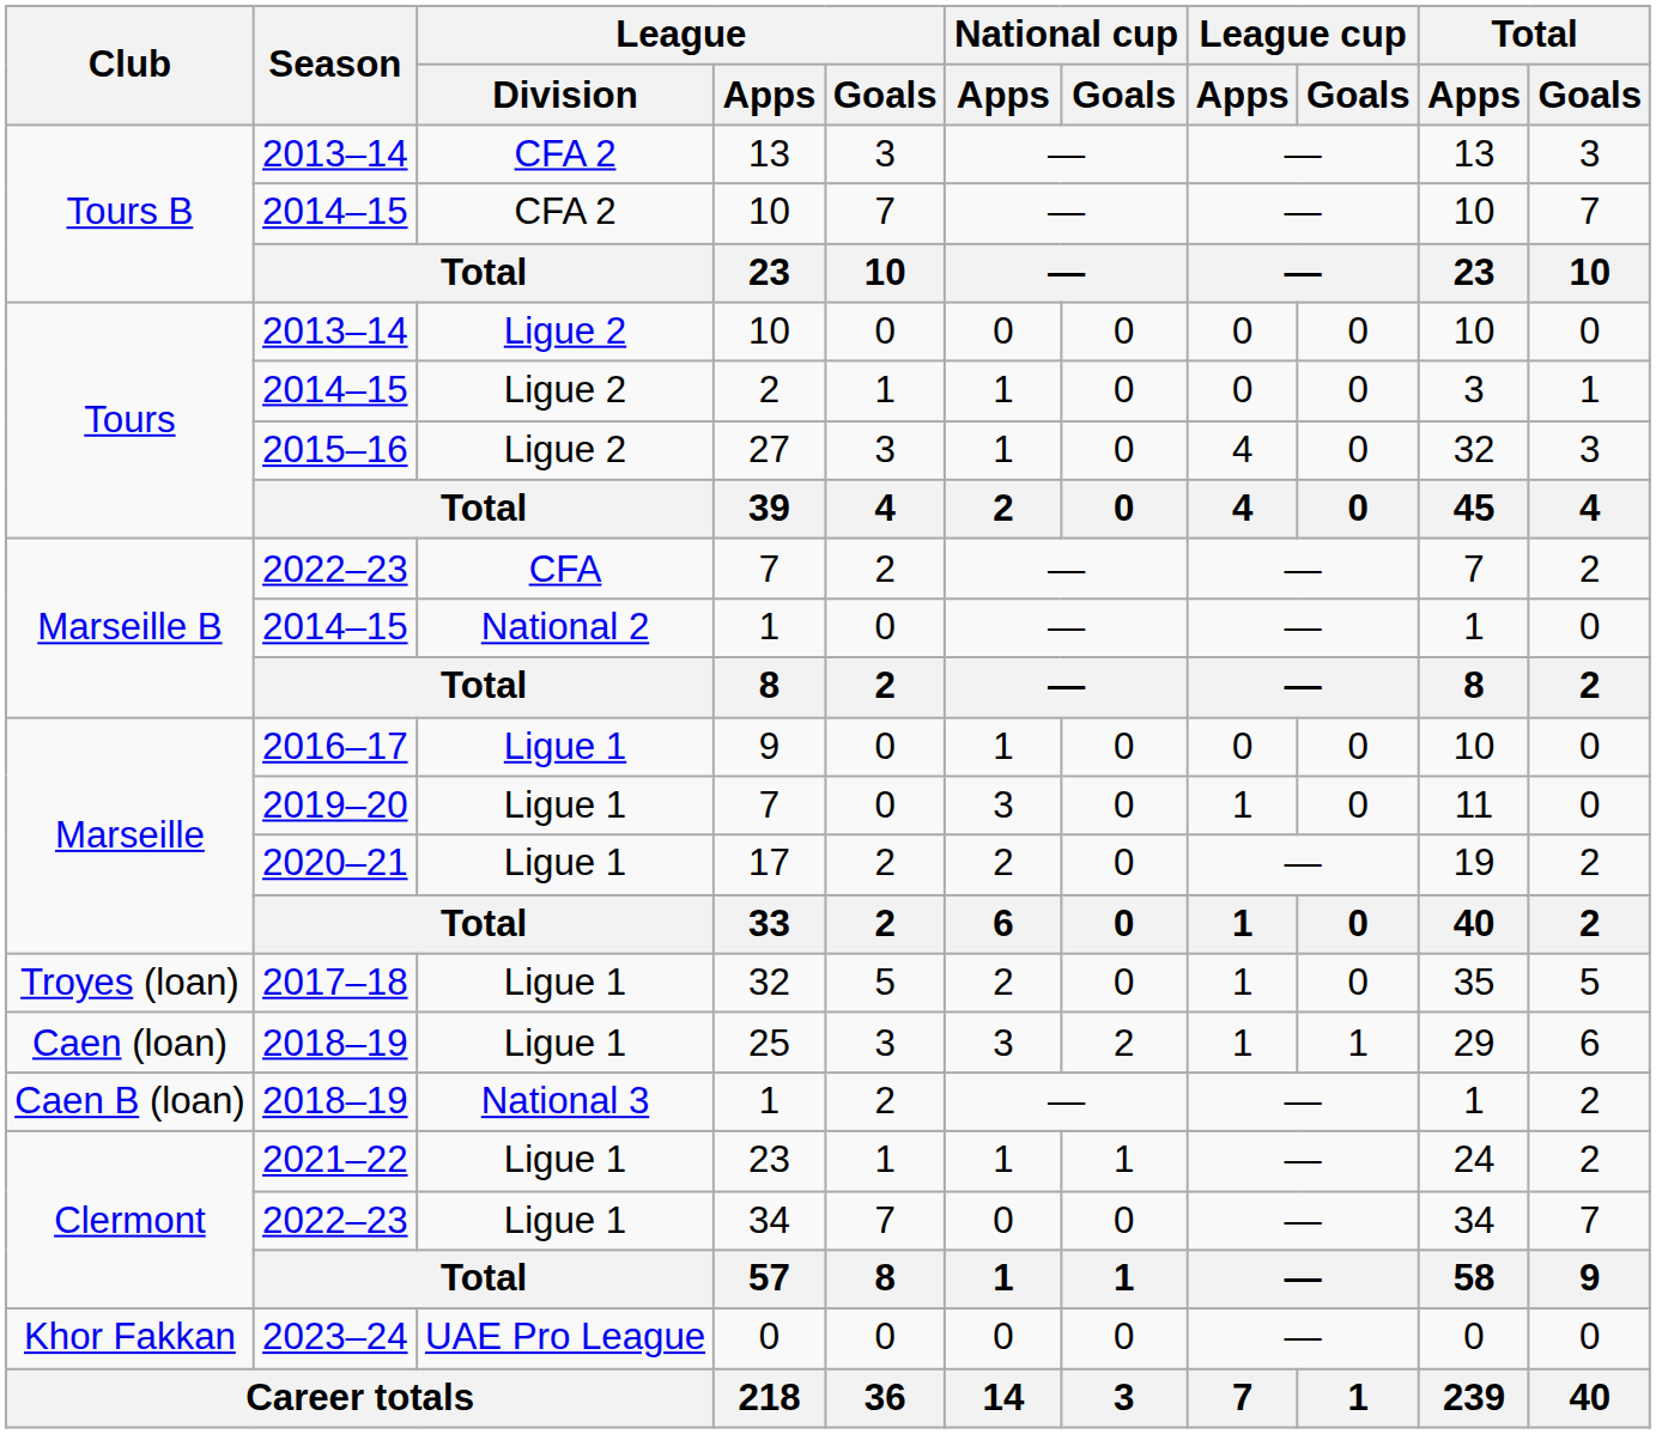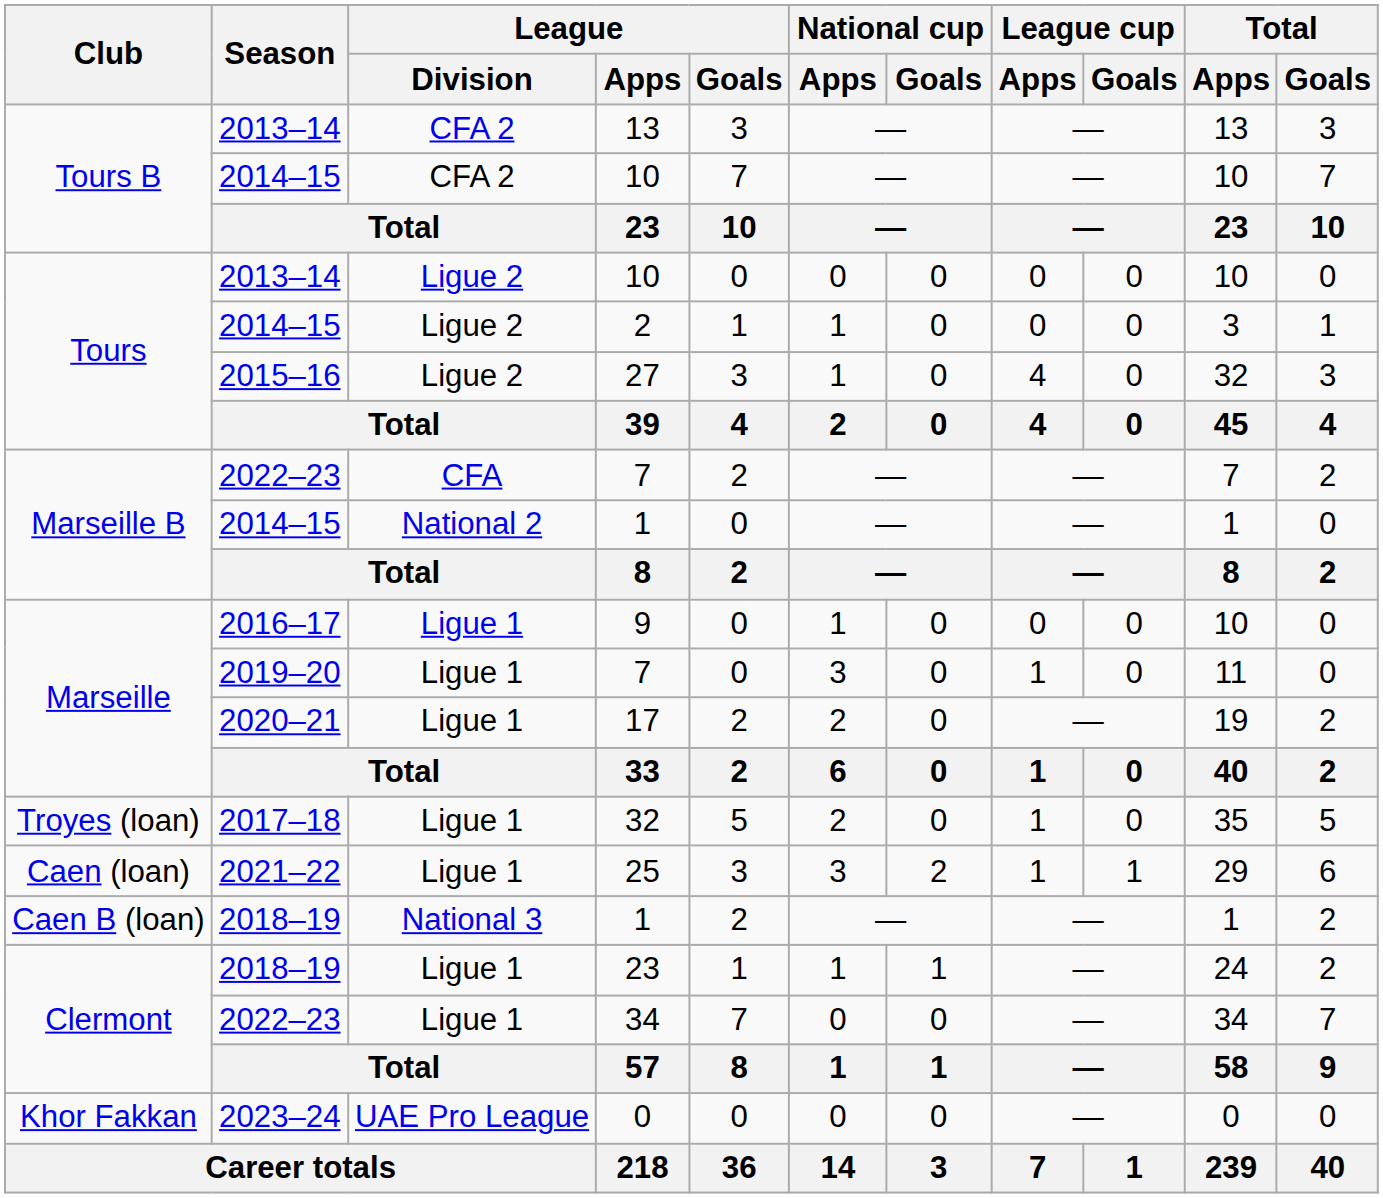25 | Season: 2018–19 -> 2021–22
Clermont / 23 | Season: 2021–22 -> 2018–19
